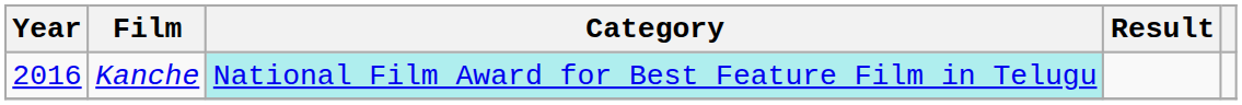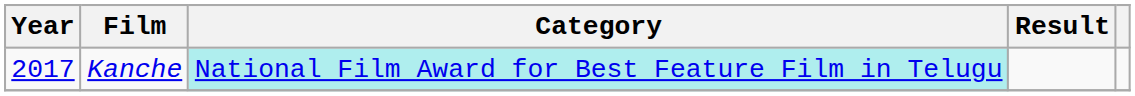Kanche | Year: 2016 -> 2017
